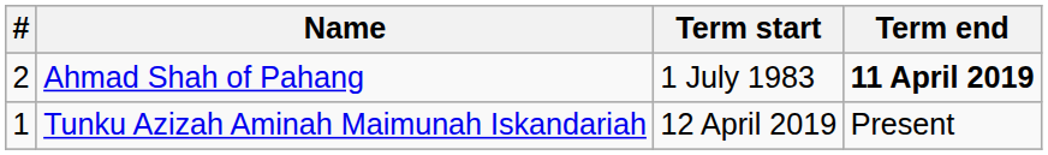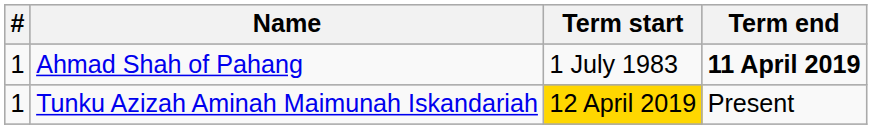Ahmad Shah of Pahang | #: 2 -> 1
Tunku Azizah Aminah Maimunah Iskandariah | Term start: no background -> gold background
